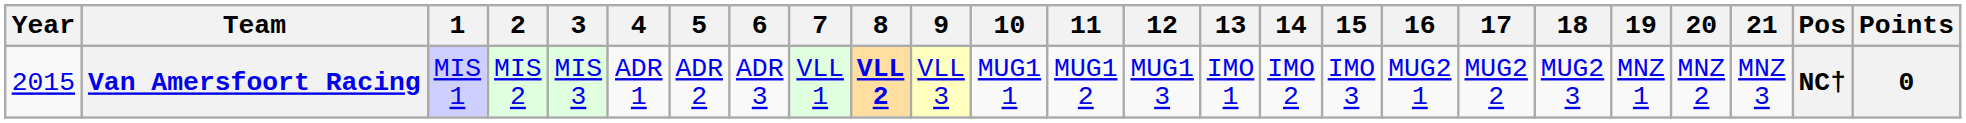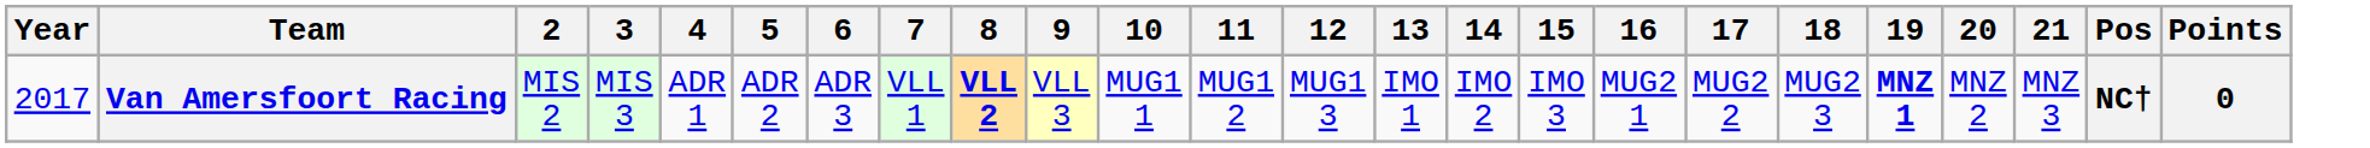- column: 1 | MIS 1
Van Amersfoort Racing | Year: 2015 -> 2017
Van Amersfoort Racing | 19: normal -> bold
